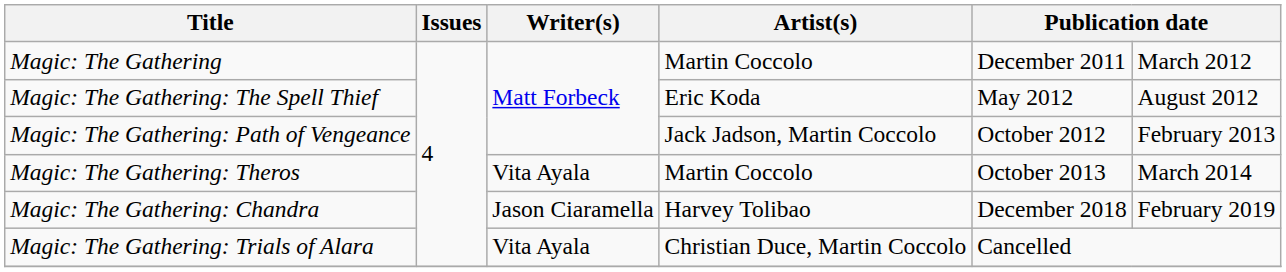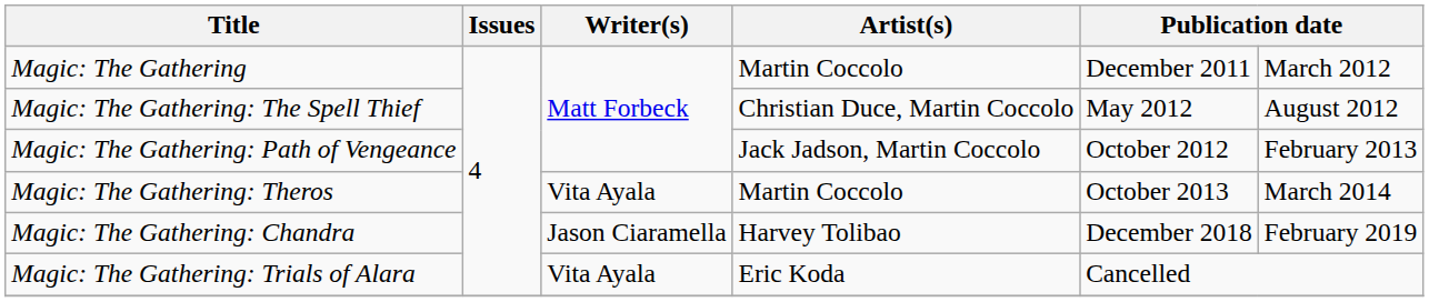Magic: The Gathering: The Spell Thief | Artist(s): Eric Koda -> Christian Duce, Martin Coccolo
Magic: The Gathering: Trials of Alara | Artist(s): Christian Duce, Martin Coccolo -> Eric Koda
